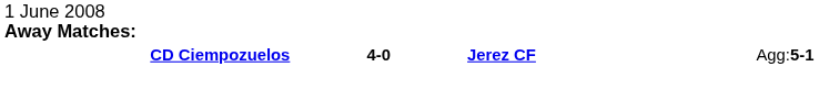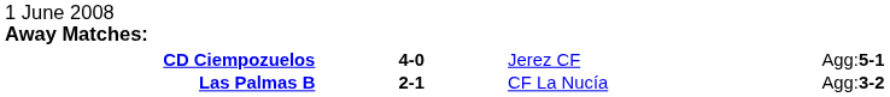CD Ciempozuelos | column 3: bold -> normal
+ row: Las Palmas B | 2-1 | CF La Nucía | Agg:3-2
